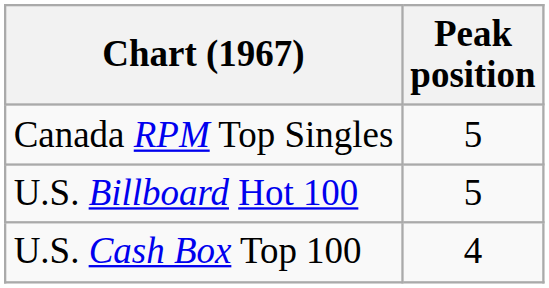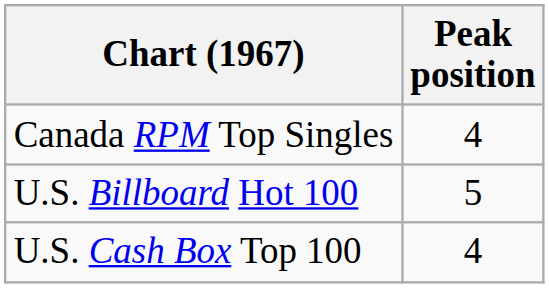Canada RPM Top Singles | Peak position: 5 -> 4
